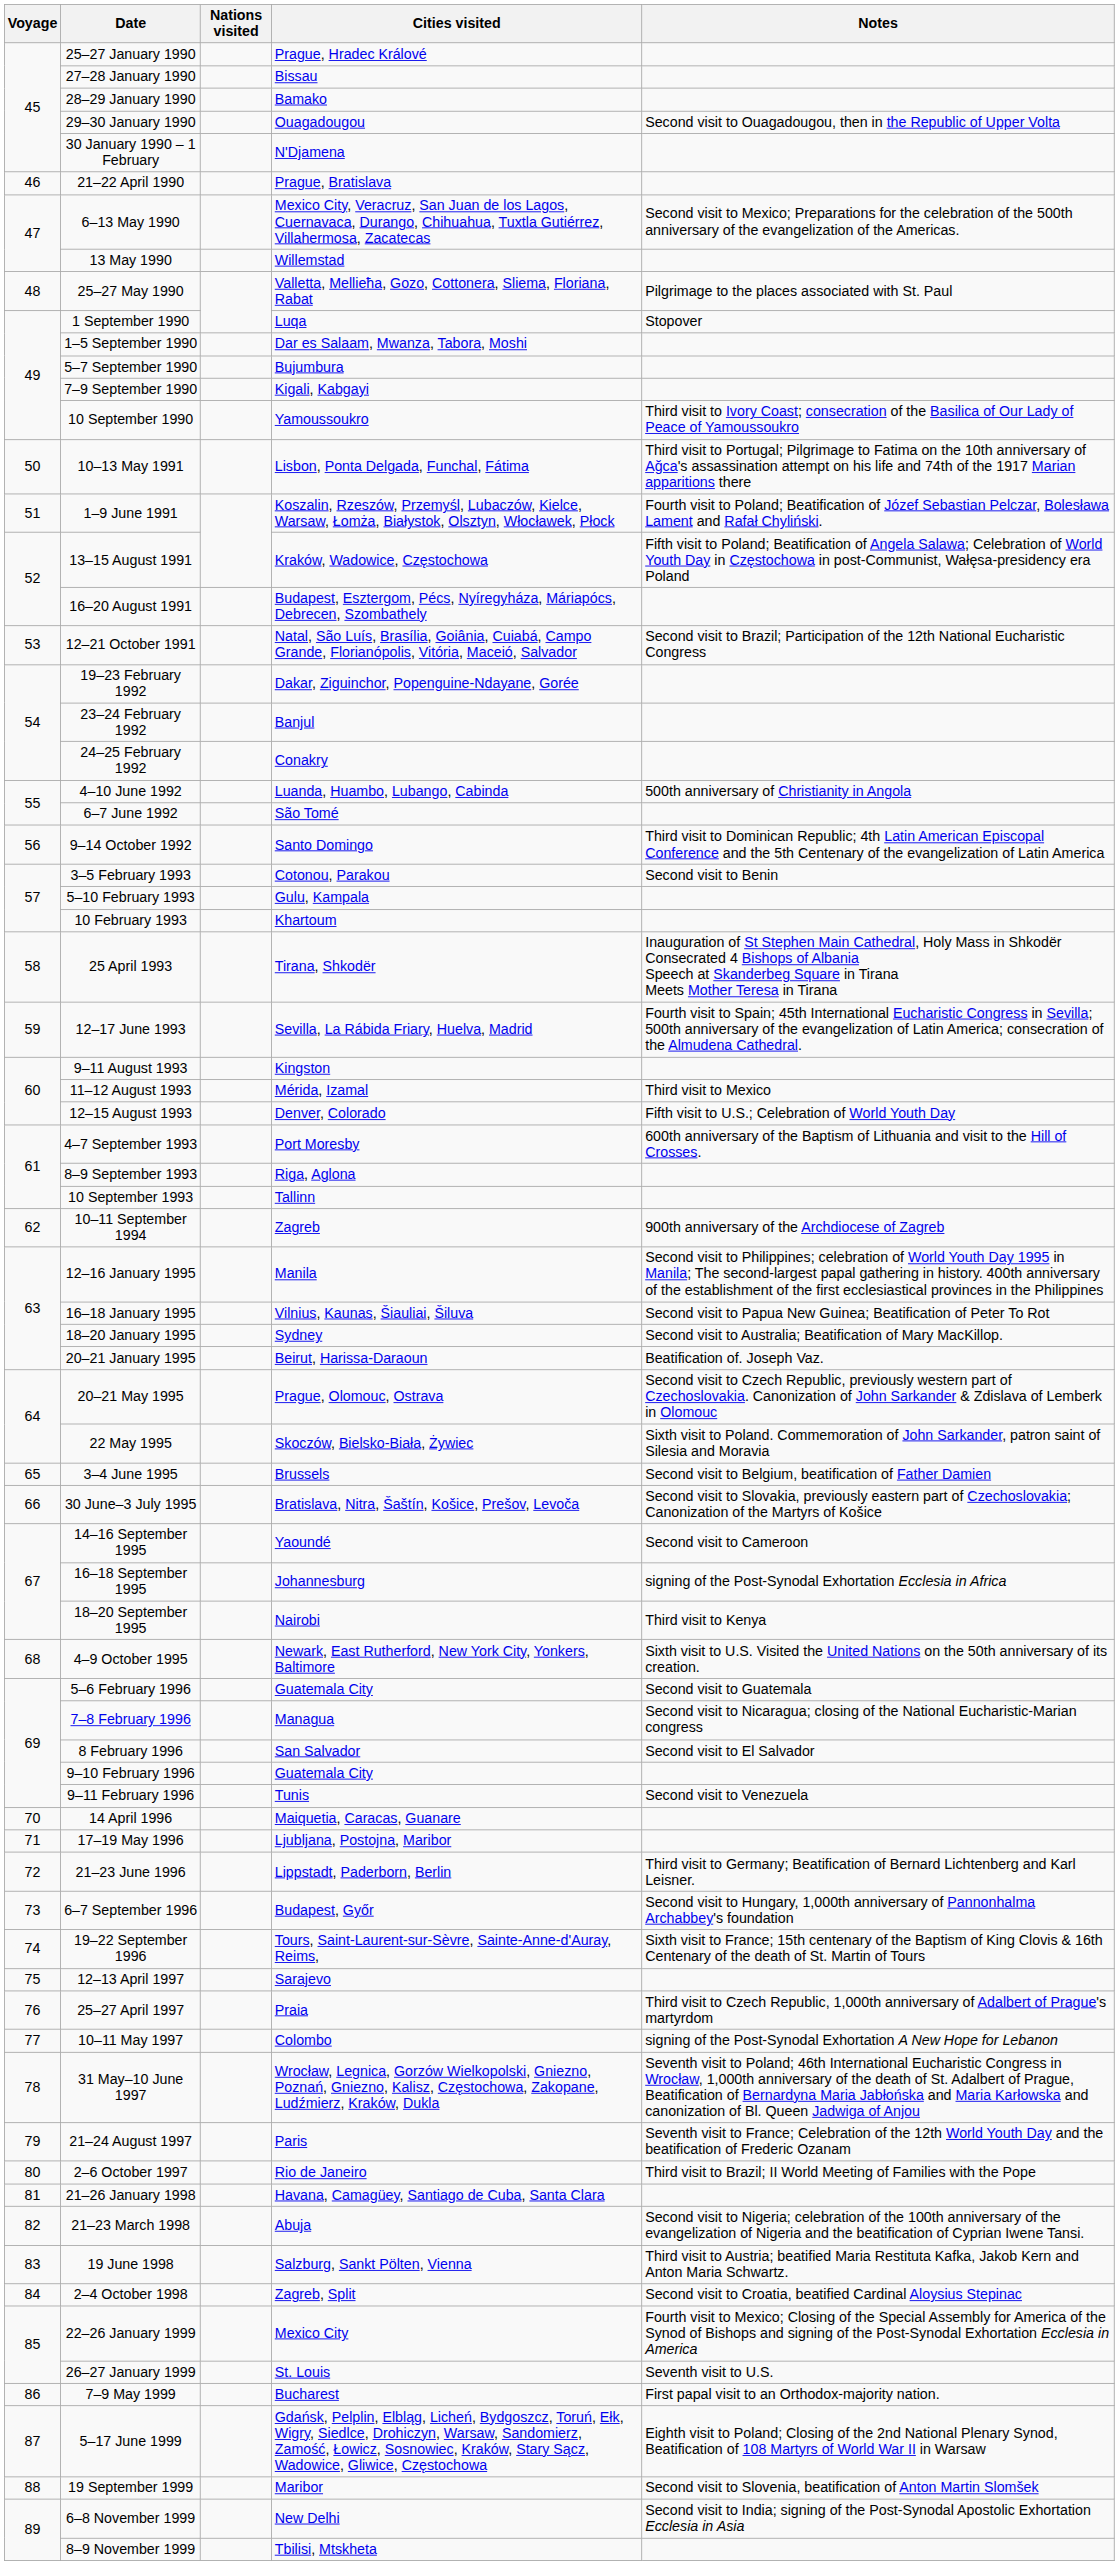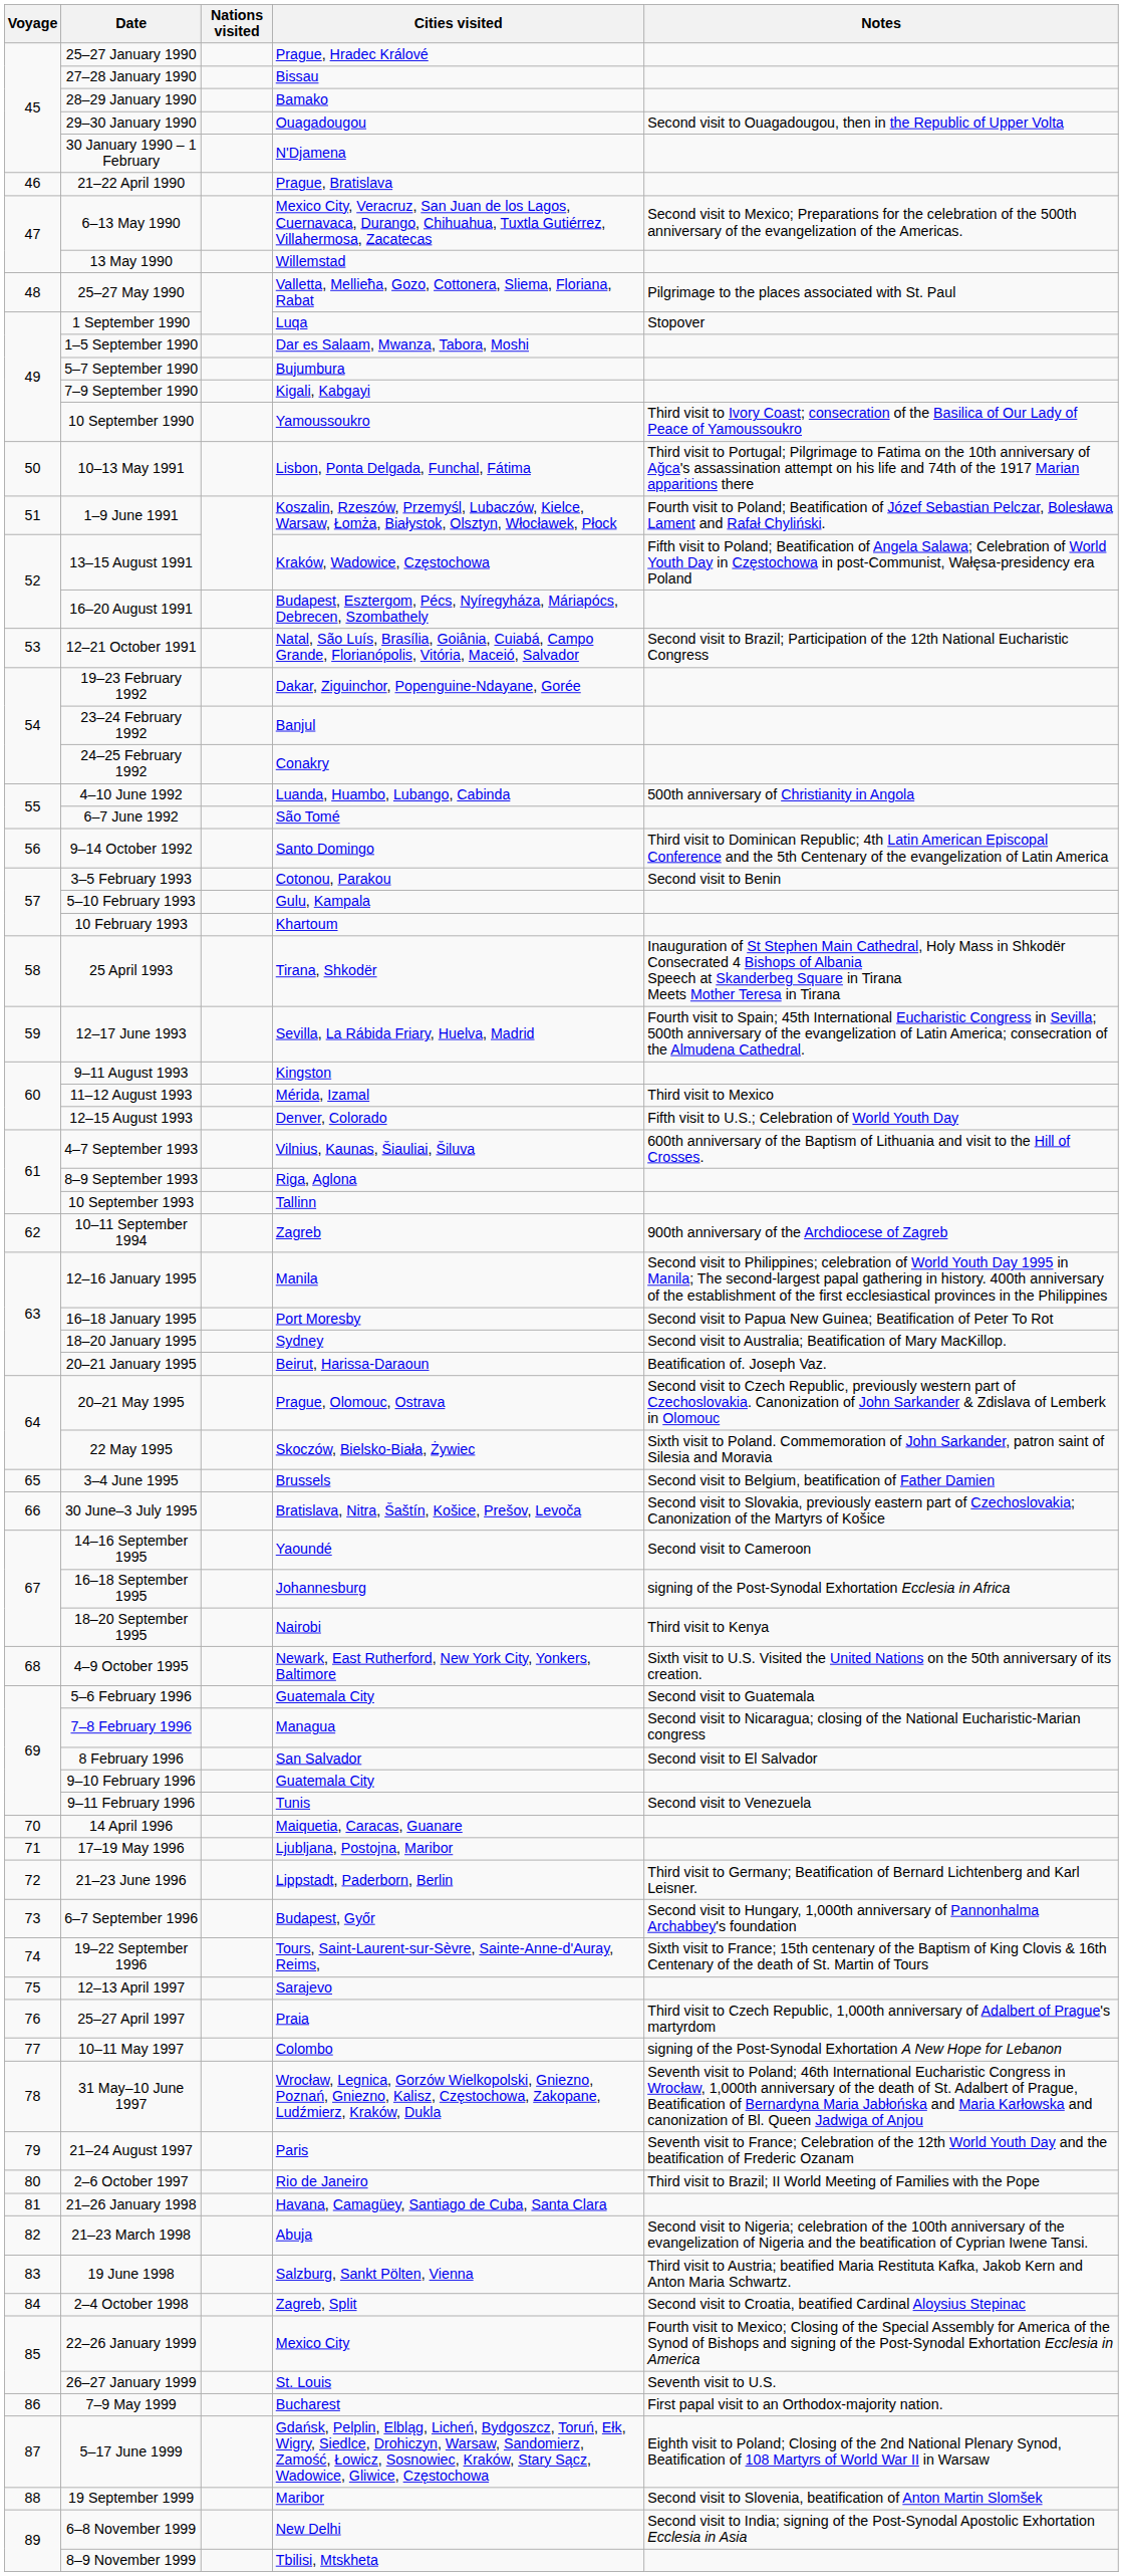4–7 September 1993 | Cities visited: Port Moresby -> Vilnius, Kaunas, Šiauliai, Šiluva
16–18 January 1995 | Cities visited: Vilnius, Kaunas, Šiauliai, Šiluva -> Port Moresby
